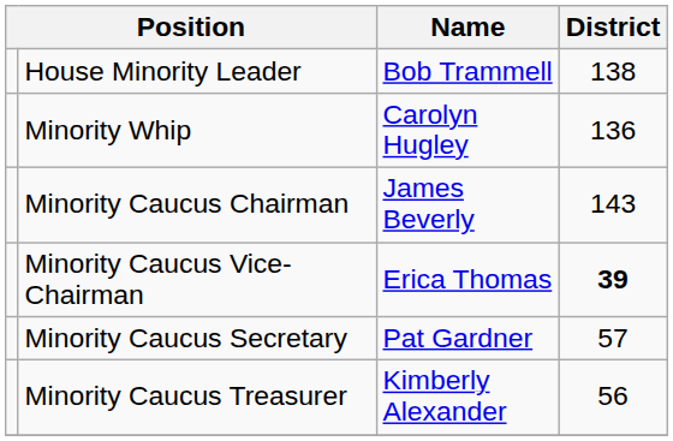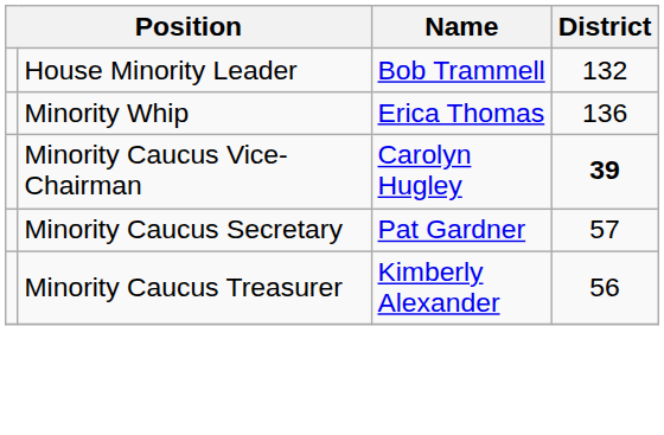House Minority Leader | District: 138 -> 132
Minority Whip | Name: Carolyn Hugley -> Erica Thomas
- row: Minority Caucus Chairman | James Beverly | 143
Minority Caucus Vice-Chairman | Name: Erica Thomas -> Carolyn Hugley
